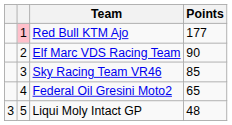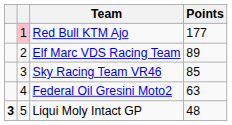Elf Marc VDS Racing Team | Points: 90 -> 89
Federal Oil Gresini Moto2 | Points: 65 -> 63
Liqui Moly Intact GP | column 1: normal -> bold
